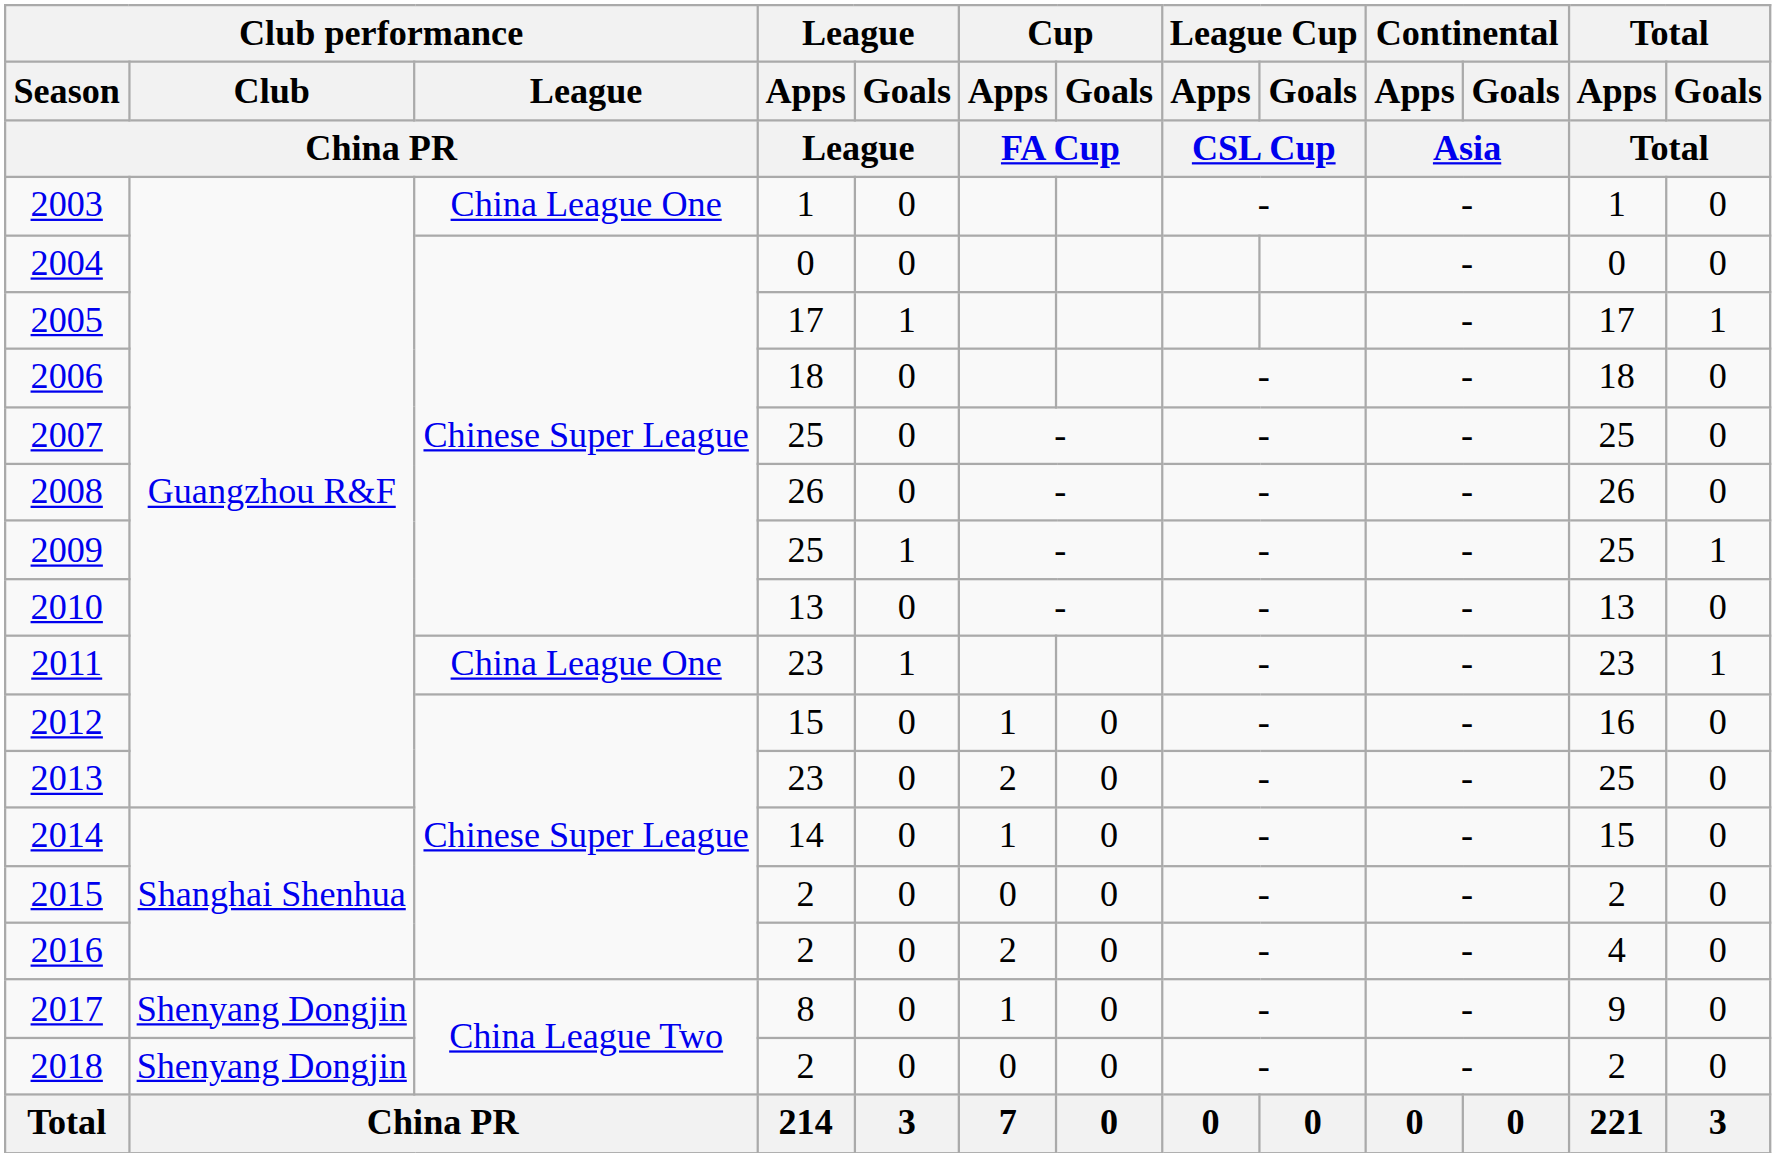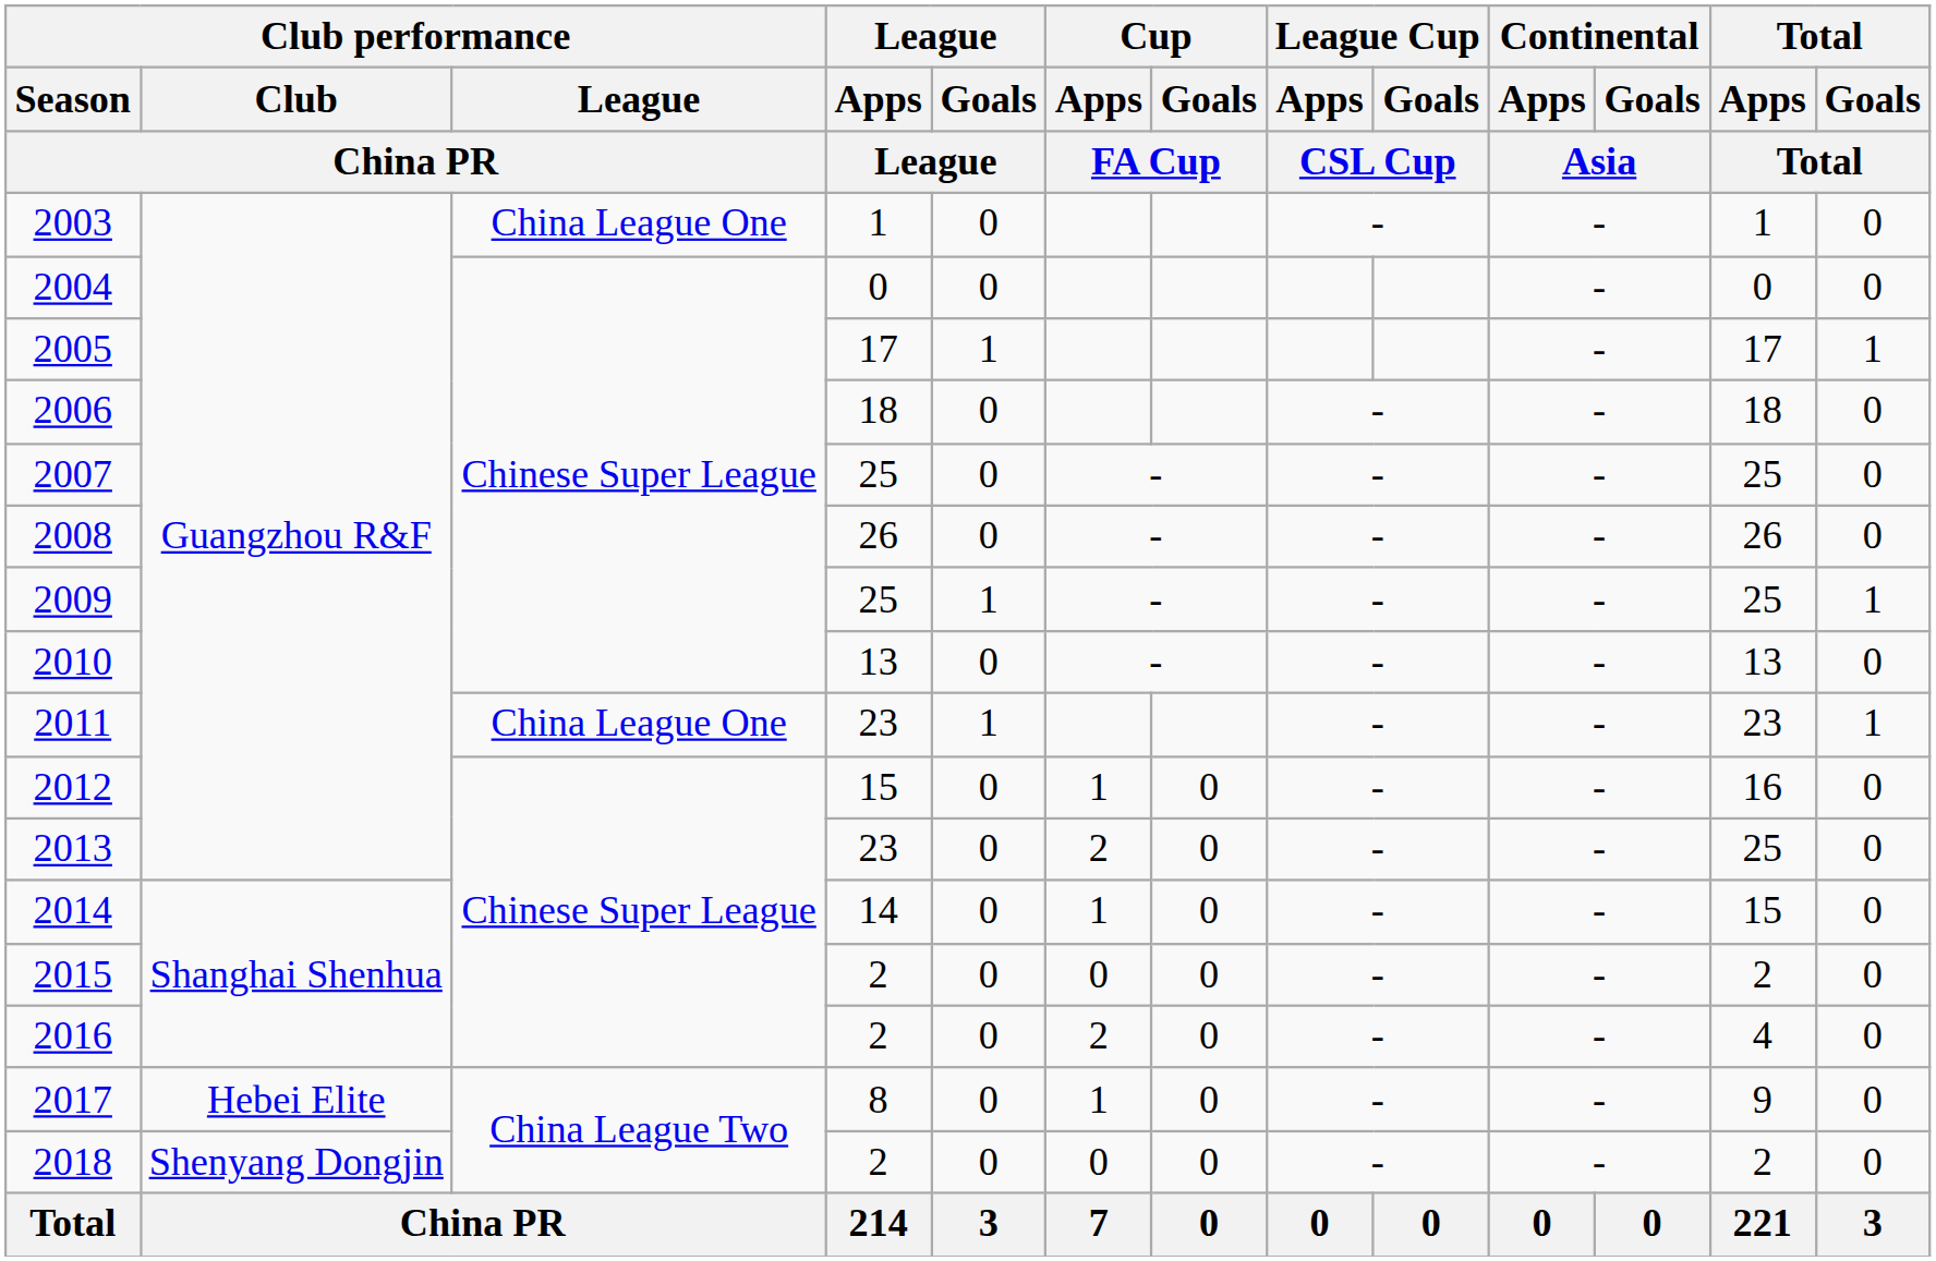2017 | Club performance / Club / China PR: Shenyang Dongjin -> Hebei Elite
